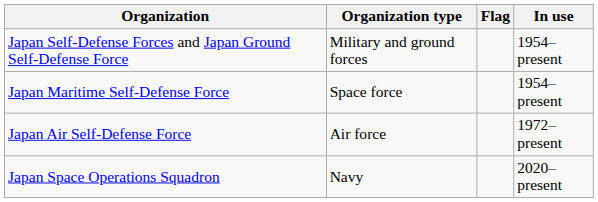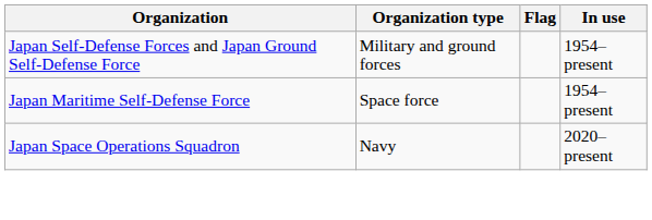- row: Japan Air Self-Defense Force | Air force | 1972–present
